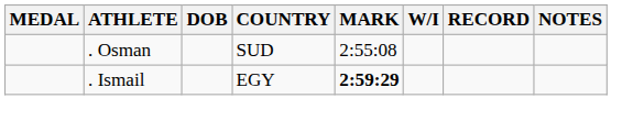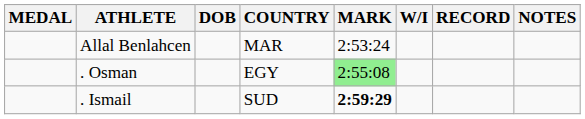+ row: Allal Benlahcen | MAR | 2:53:24
. Osman | COUNTRY: SUD -> EGY
. Osman | MARK: no background -> lightgreen background
. Ismail | COUNTRY: EGY -> SUD
